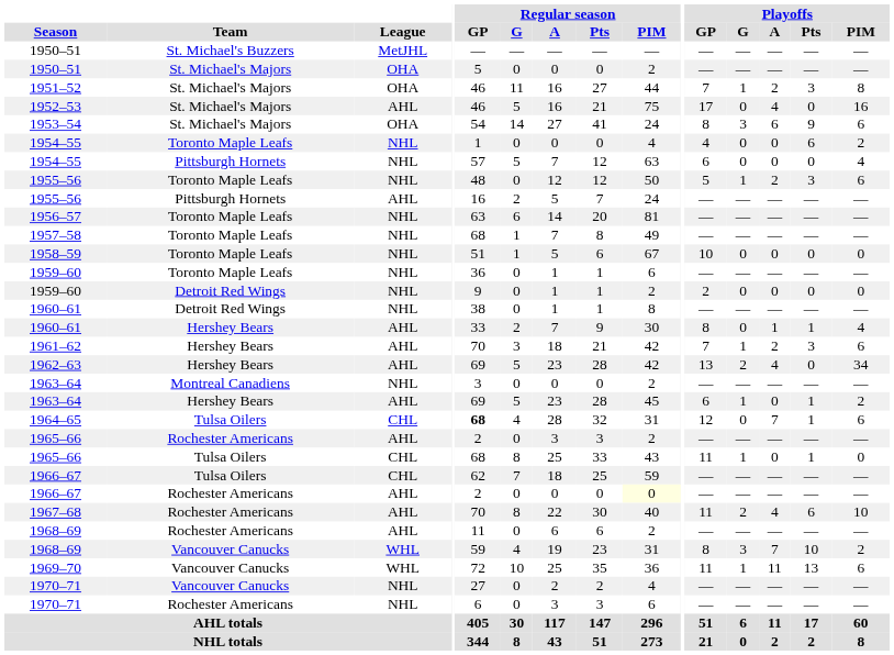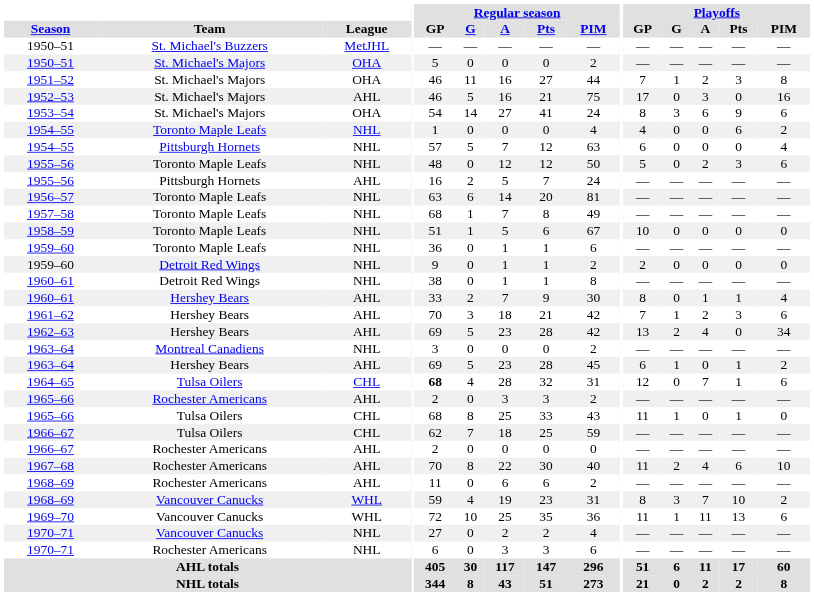1952–53 | Playoffs / A: 4 -> 3
1955–56 / Toronto Maple Leafs | Playoffs / G: 1 -> 0
1966–67 / Rochester Americans | Regular season / PIM: lightyellow background -> no background
